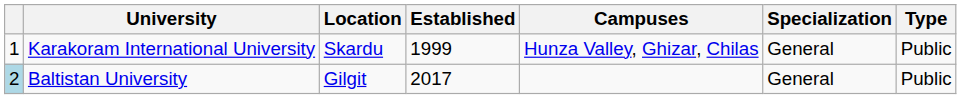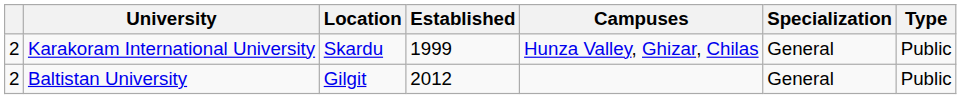Karakoram International University | column 1: 1 -> 2
Baltistan University | column 1: lightblue background -> no background
Baltistan University | Established: 2017 -> 2012
